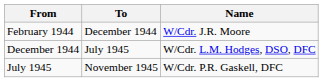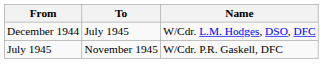- row: February 1944 | December 1944 | W/Cdr. J.R. Moore
